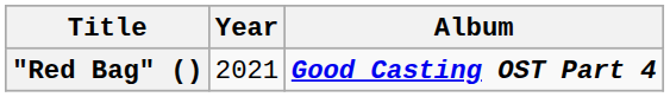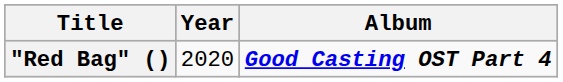"Red Bag" () | Year: 2021 -> 2020
